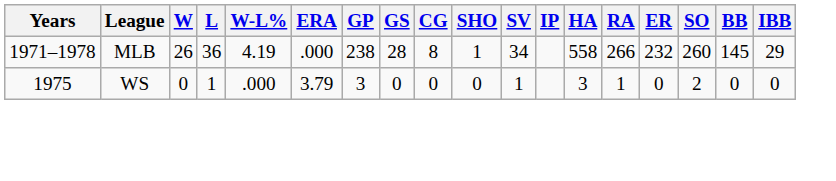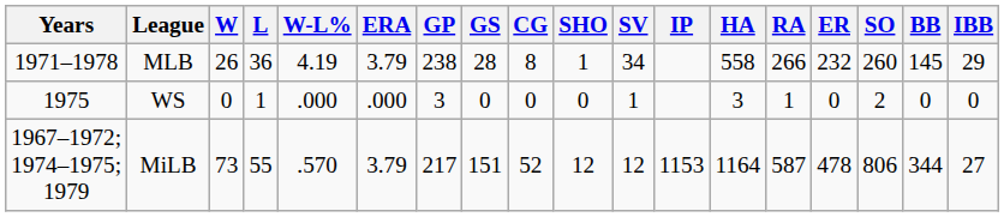MLB | ERA: .000 -> 3.79
WS | ERA: 3.79 -> .000
+ row: 1967–1972; 1974–1975; 1979 | MiLB | 73 | 55 | .570 | 3.79 | 217 | 151 | 52 | 12 | 12 | 1153 | 1164 | 587 | 478 | 806 | 344 | 27
